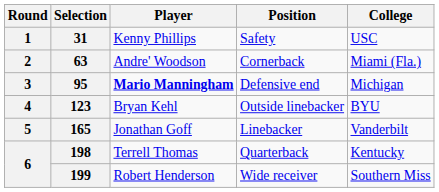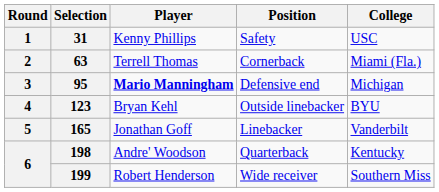63 | Player: Andre' Woodson -> Terrell Thomas
198 | Player: Terrell Thomas -> Andre' Woodson
